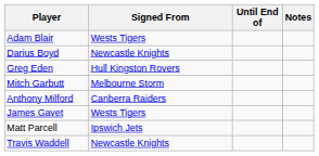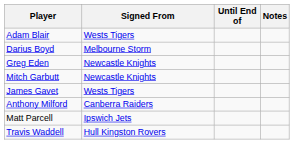Darius Boyd | Signed From: Newcastle Knights -> Melbourne Storm
Greg Eden | Signed From: Hull Kingston Rovers -> Newcastle Knights
Mitch Garbutt | Signed From: Melbourne Storm -> Newcastle Knights
rows swapped: James Gavet <-> Anthony Milford
Travis Waddell | Signed From: Newcastle Knights -> Hull Kingston Rovers
